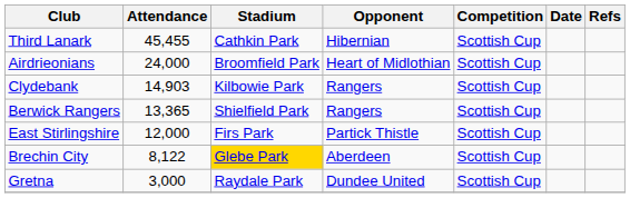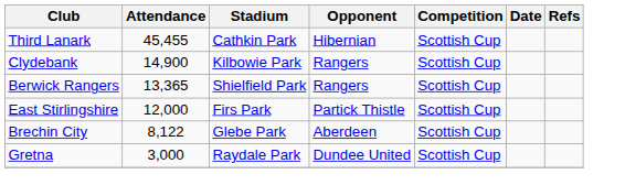- row: Airdrieonians | 24,000 | Broomfield Park | Heart of Midlothian | Scottish Cup
Clydebank | Attendance: 14,903 -> 14,900
Brechin City | Stadium: gold background -> no background
